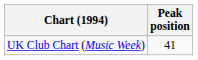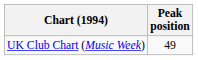UK Club Chart (Music Week) | Peak position: 41 -> 49
